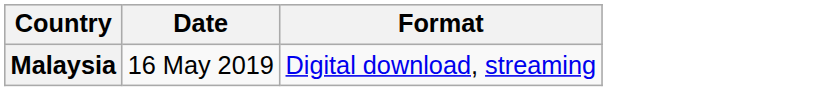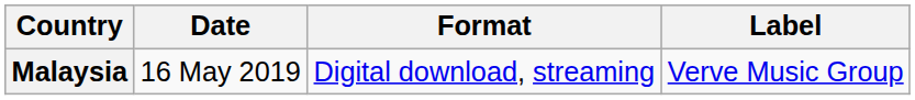+ column: Label | Verve Music Group
